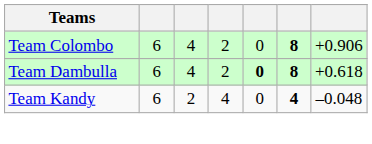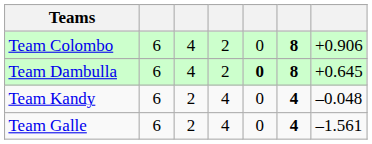Team Dambulla | column 7: +0.618 -> +0.645
+ row: Team Galle | 6 | 2 | 4 | 0 | 4 | –1.561
